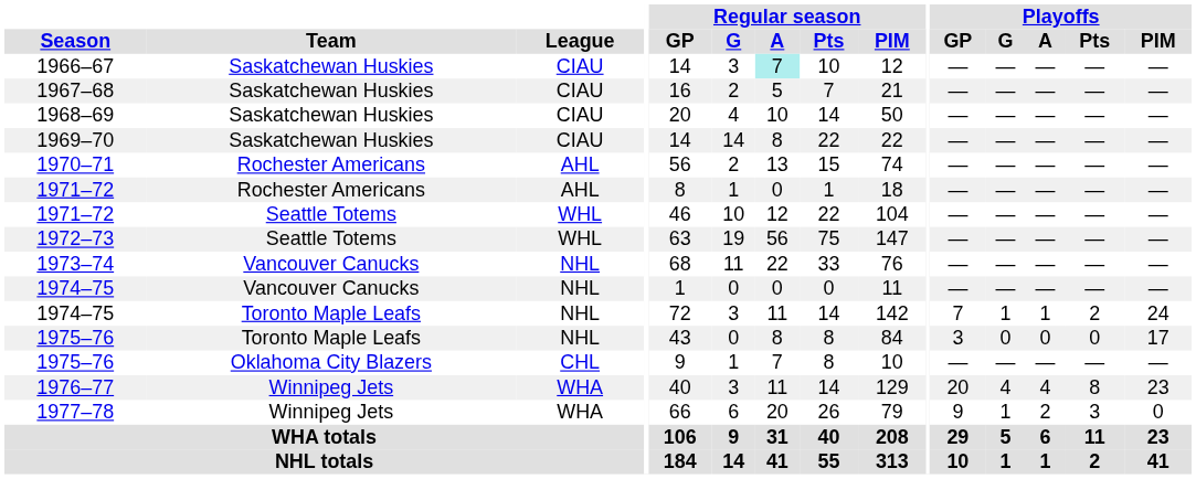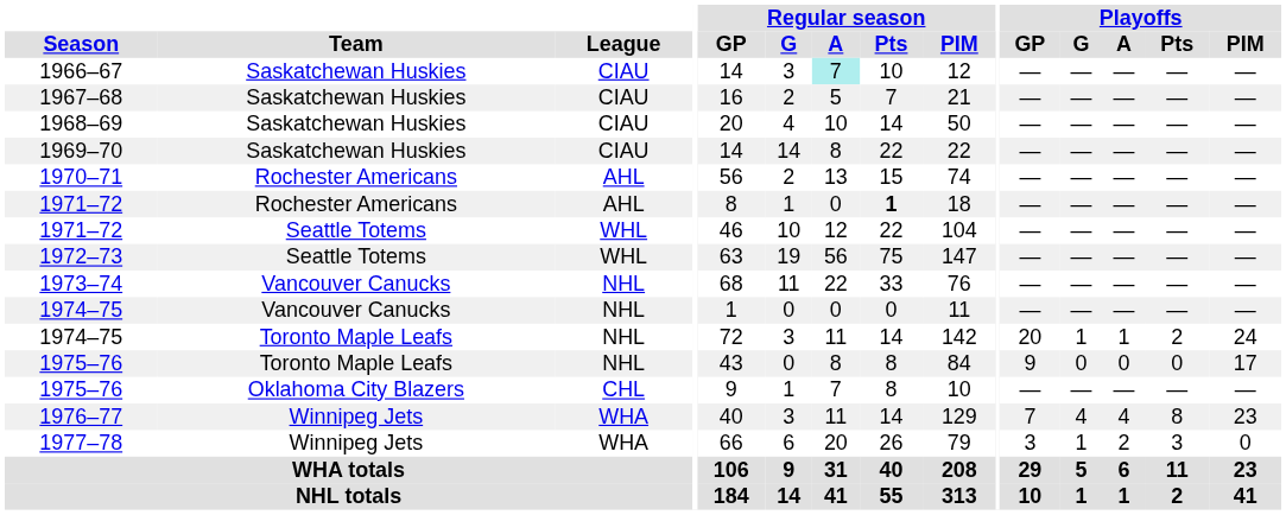1971–72 / Rochester Americans | Regular season / Pts: normal -> bold
1974–75 / Toronto Maple Leafs | Playoffs / GP: 7 -> 20
1975–76 / Toronto Maple Leafs | Playoffs / GP: 3 -> 9
1976–77 | Playoffs / GP: 20 -> 7
1977–78 | Playoffs / GP: 9 -> 3
